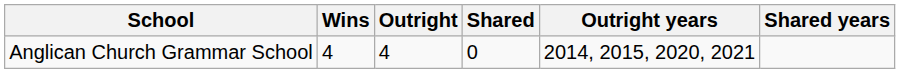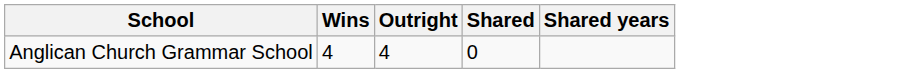- column: Outright years | 2014, 2015, 2020, 2021
